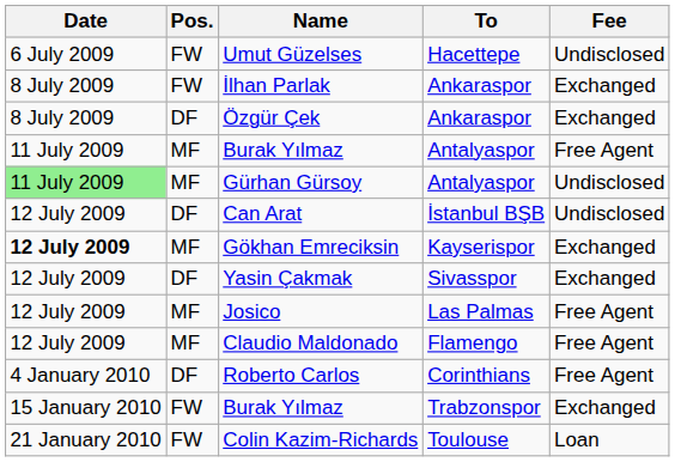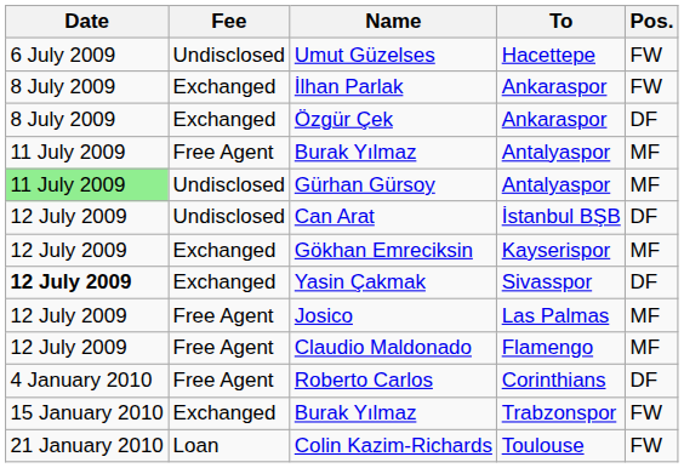columns swapped: Pos. <-> Fee
Gökhan Emreciksin | Date: bold -> normal
Yasin Çakmak | Date: normal -> bold
